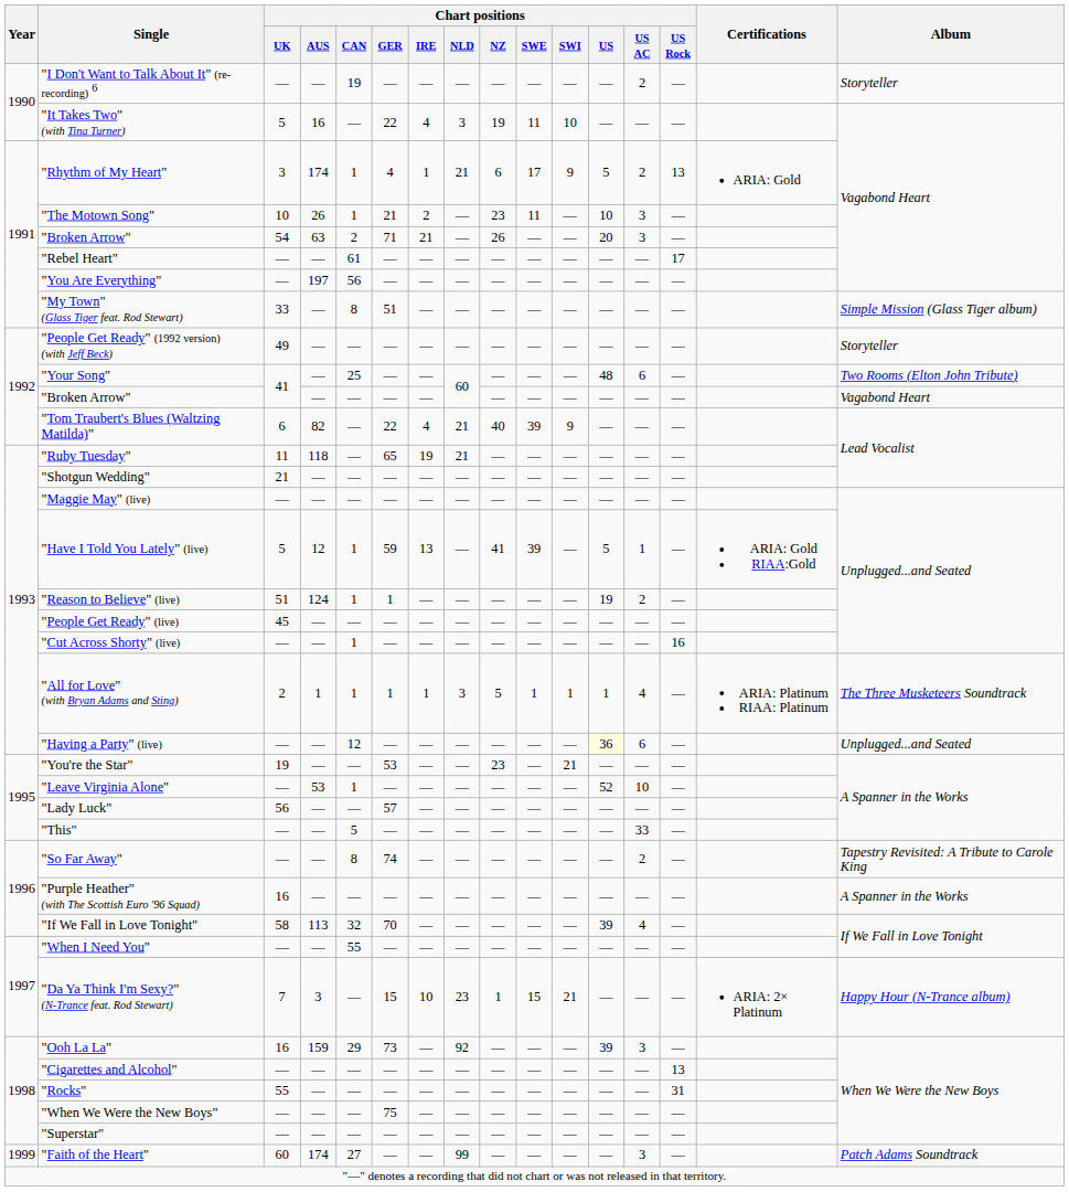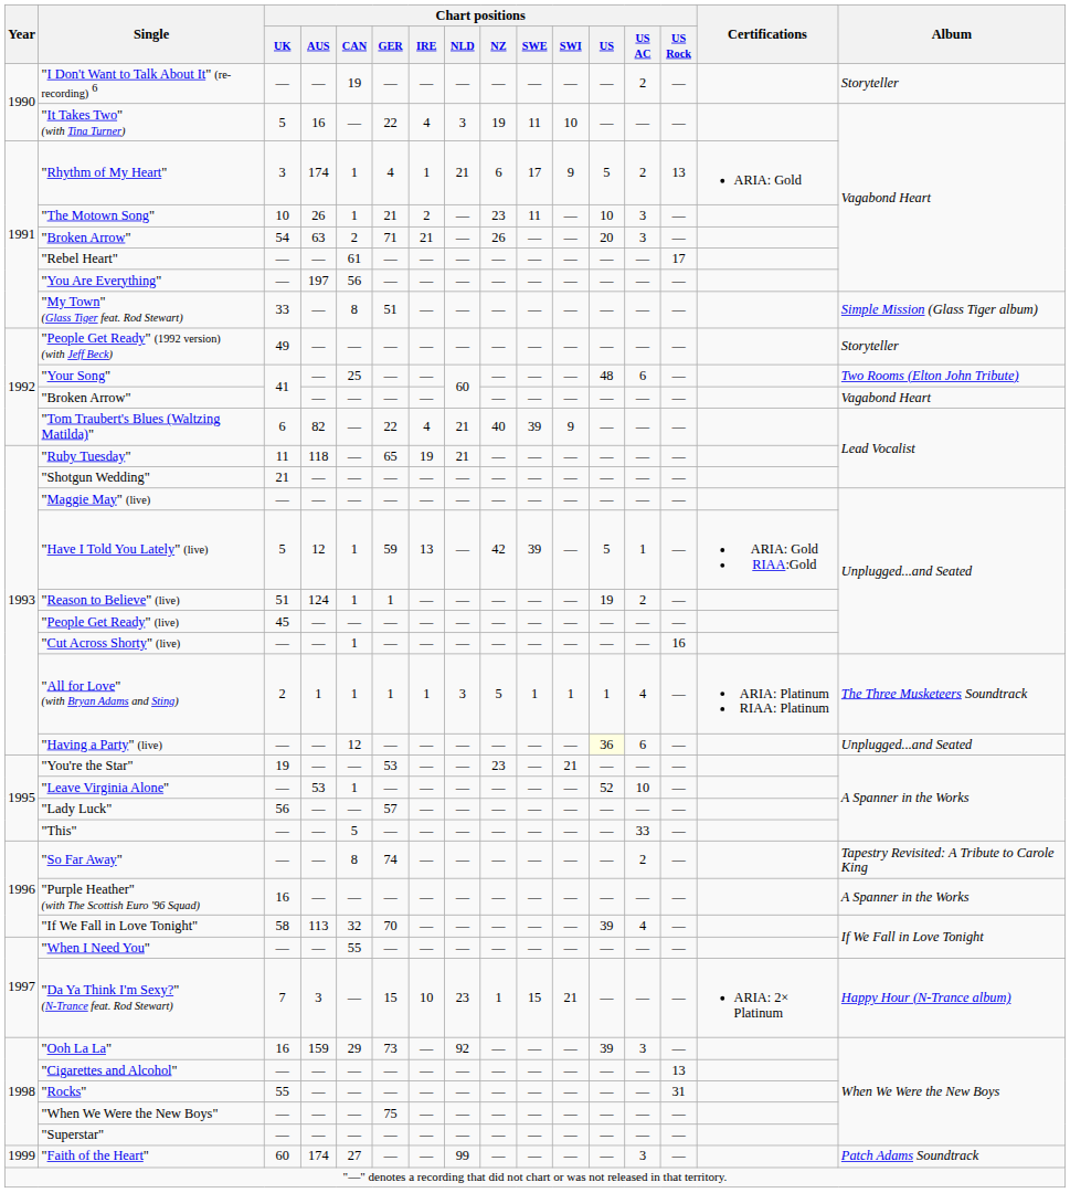"Have I Told You Lately" (live) | Chart positions / NZ: 41 -> 42
